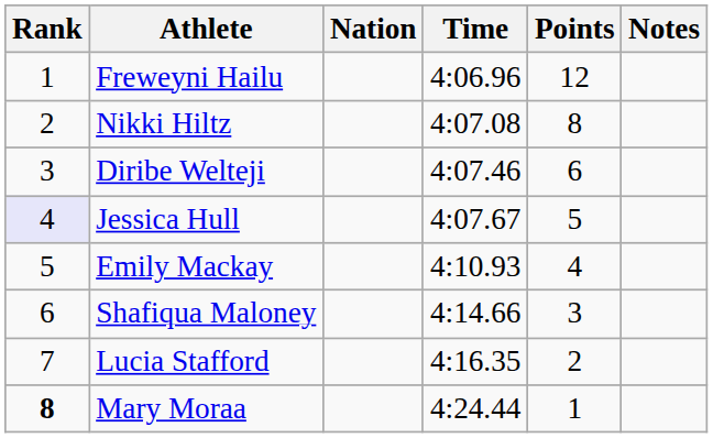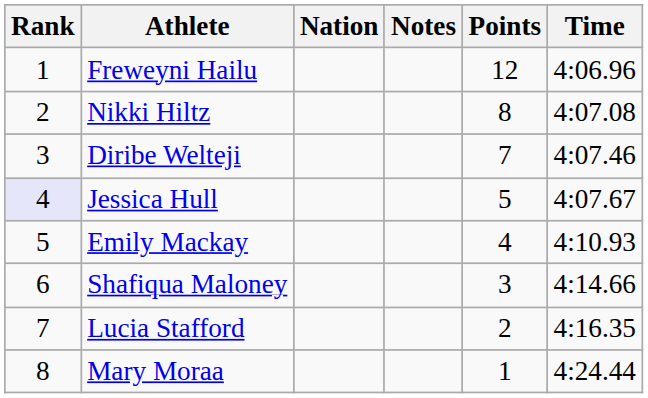columns swapped: Time <-> Notes
Diribe Welteji | Points: 6 -> 7
Mary Moraa | Rank: bold -> normal
